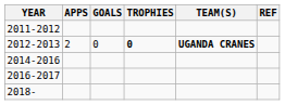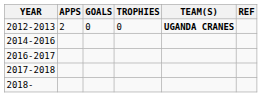- row: 2011-2012
2012-2013 | TROPHIES: bold -> normal
+ row: 2017-2018
